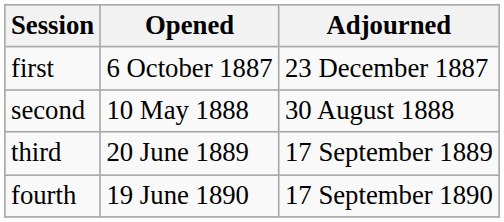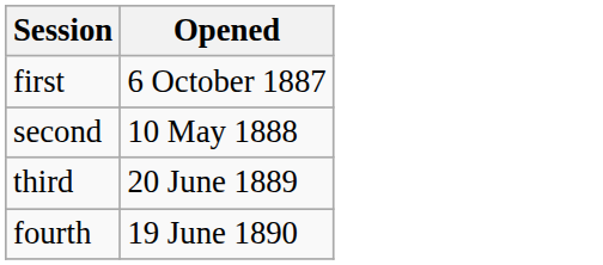- column: Adjourned | 23 December 1887 | 30 August 1888 | 17 September 1889 | 17 September 1890
